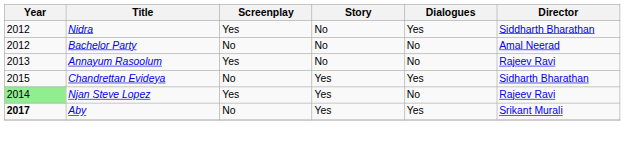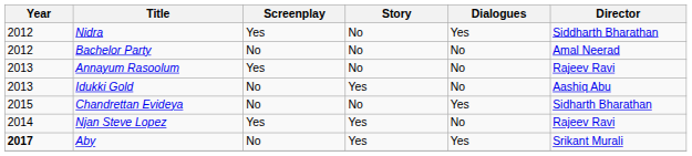+ row: 2013 | Idukki Gold | No | Yes | No | Aashiq Abu
Chandrettan Evideya | Story: Yes -> No
Njan Steve Lopez | Year: lightgreen background -> no background
